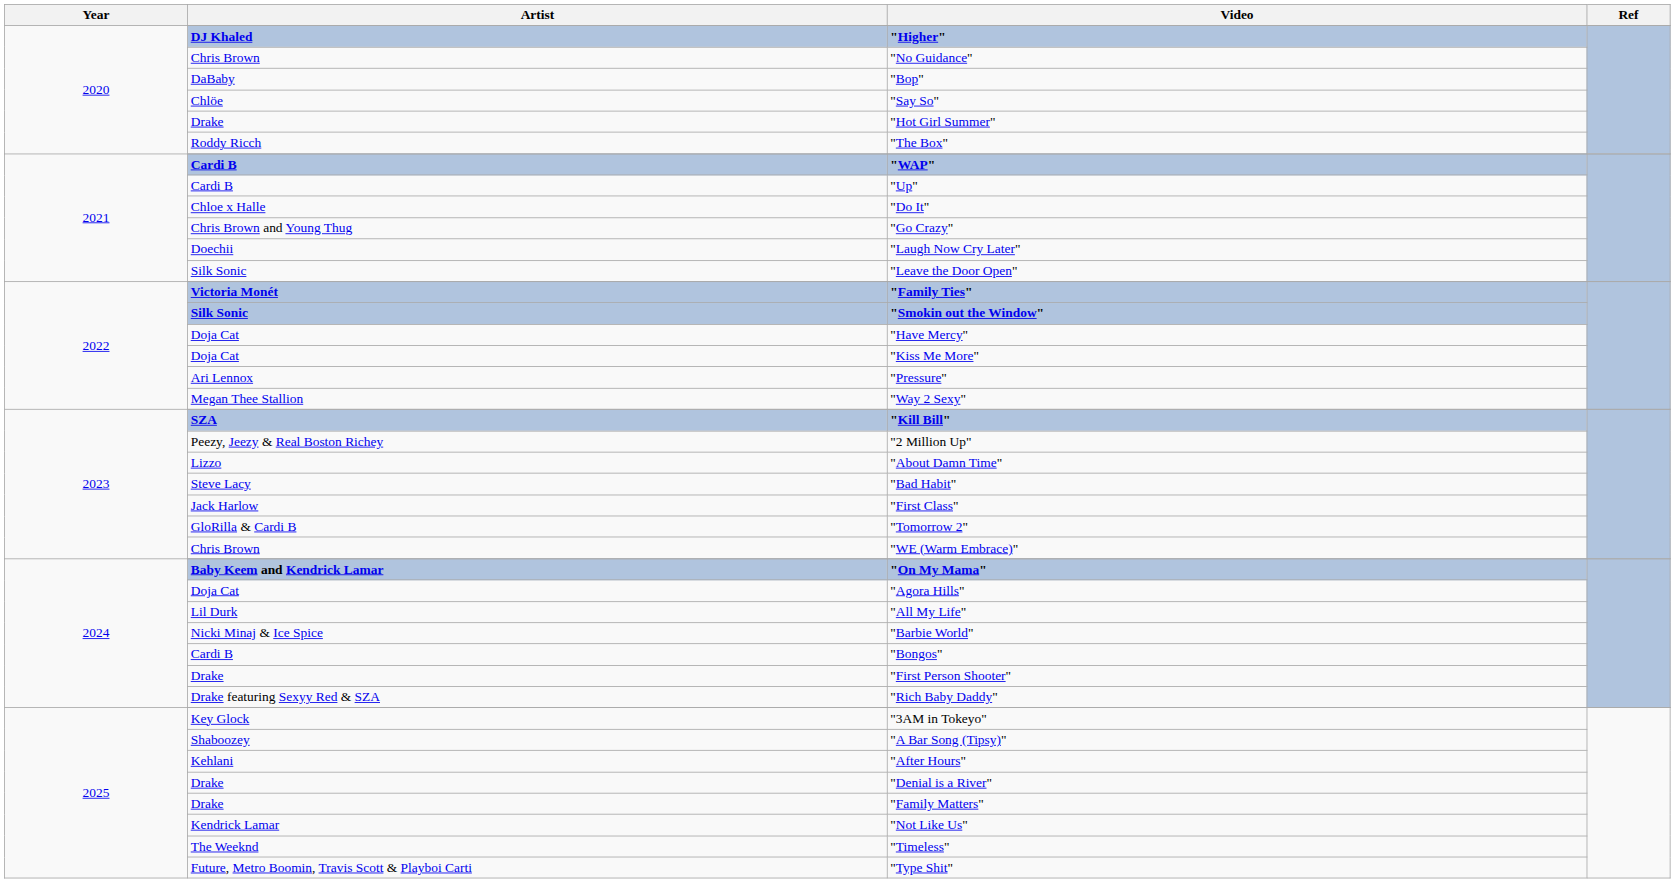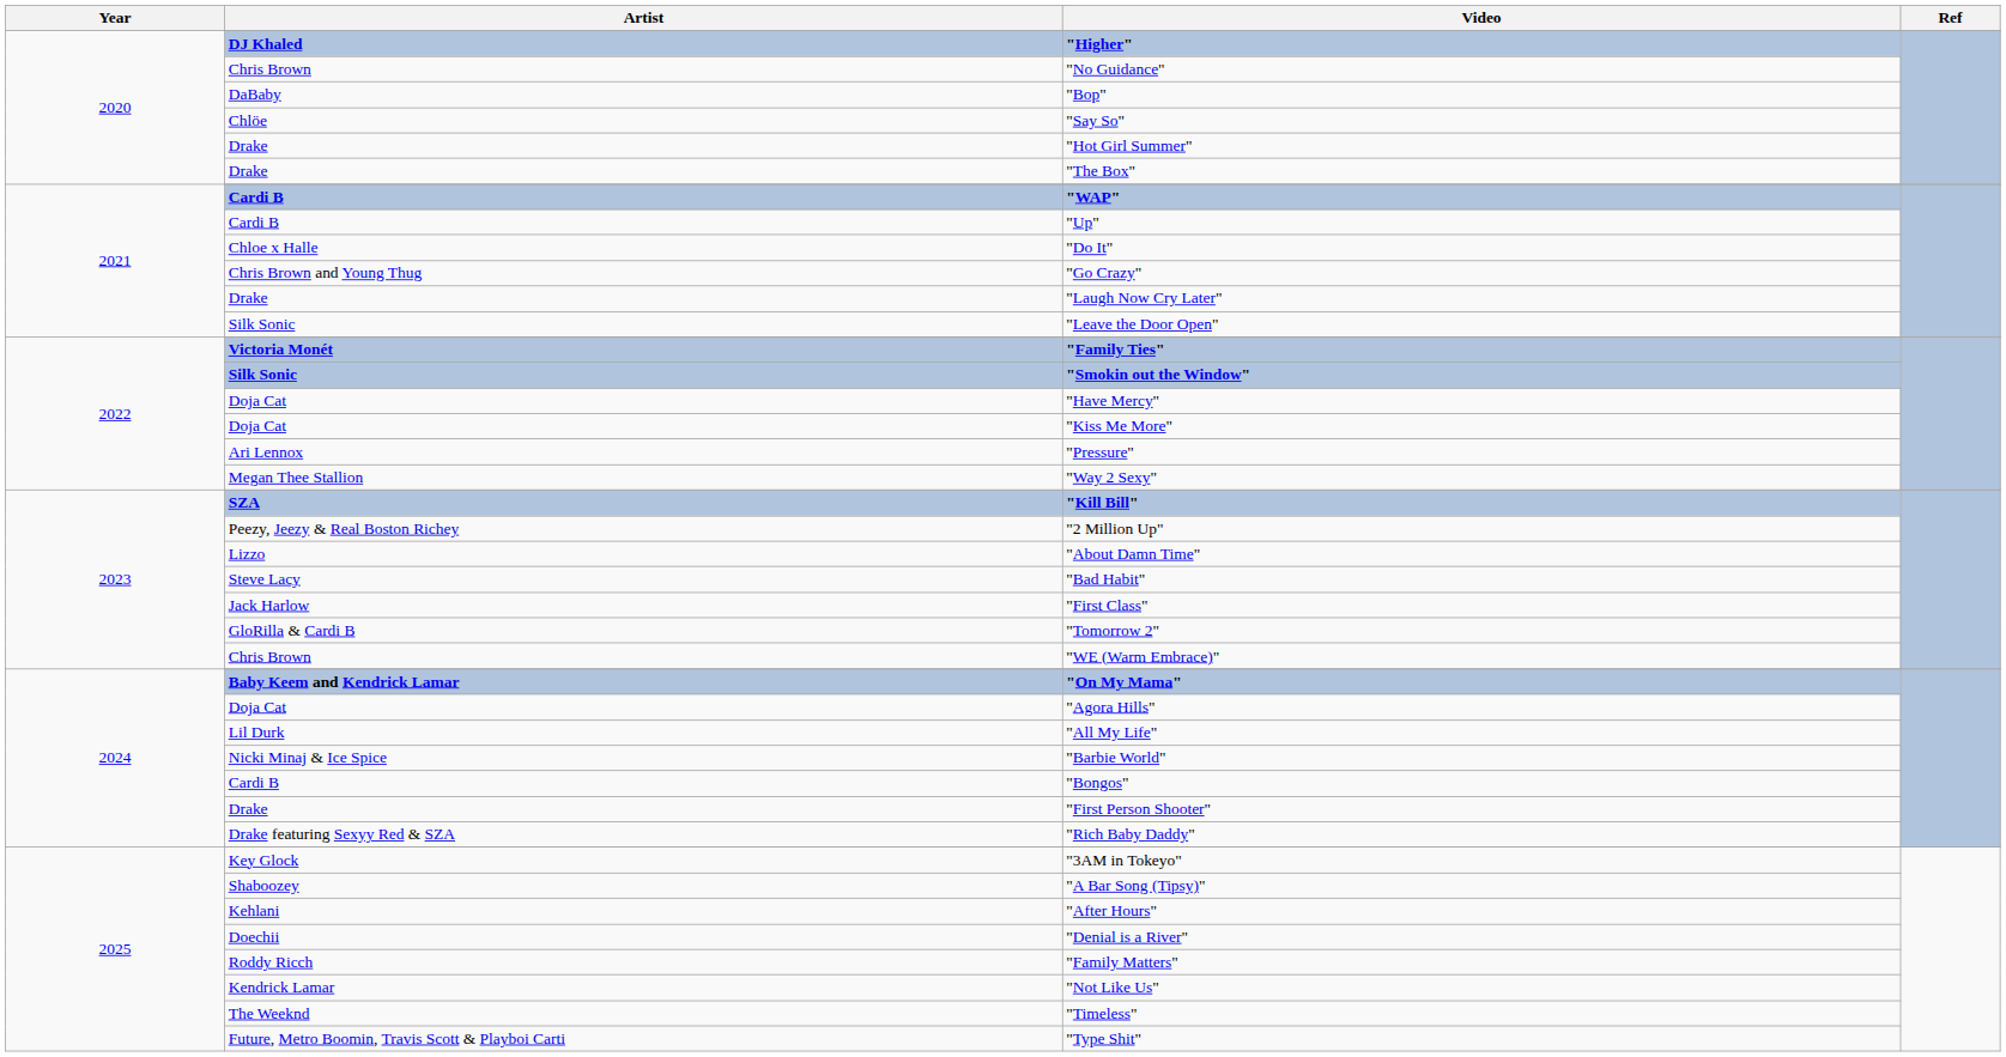"The Box" | Artist: Roddy Ricch -> Drake
"Laugh Now Cry Later" | Artist: Doechii -> Drake
"Denial is a River" | Artist: Drake -> Doechii
"Family Matters" | Artist: Drake -> Roddy Ricch
